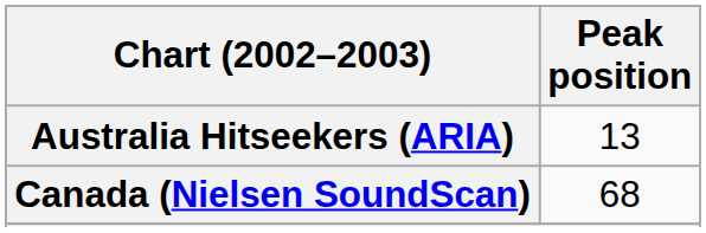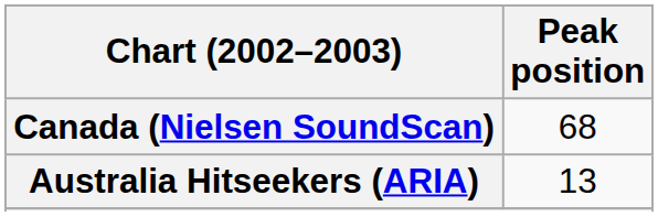rows swapped: Australia Hitseekers (ARIA) <-> Canada (Nielsen SoundScan)
